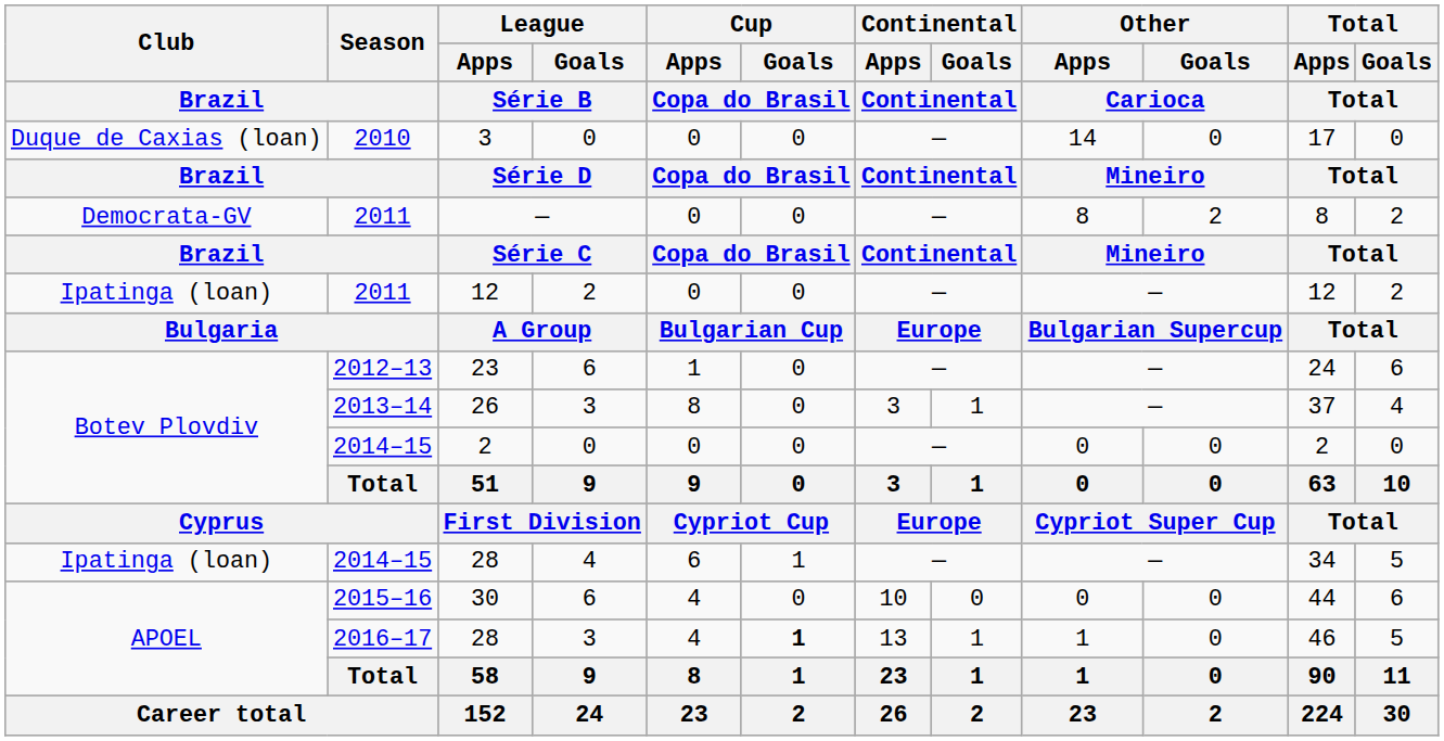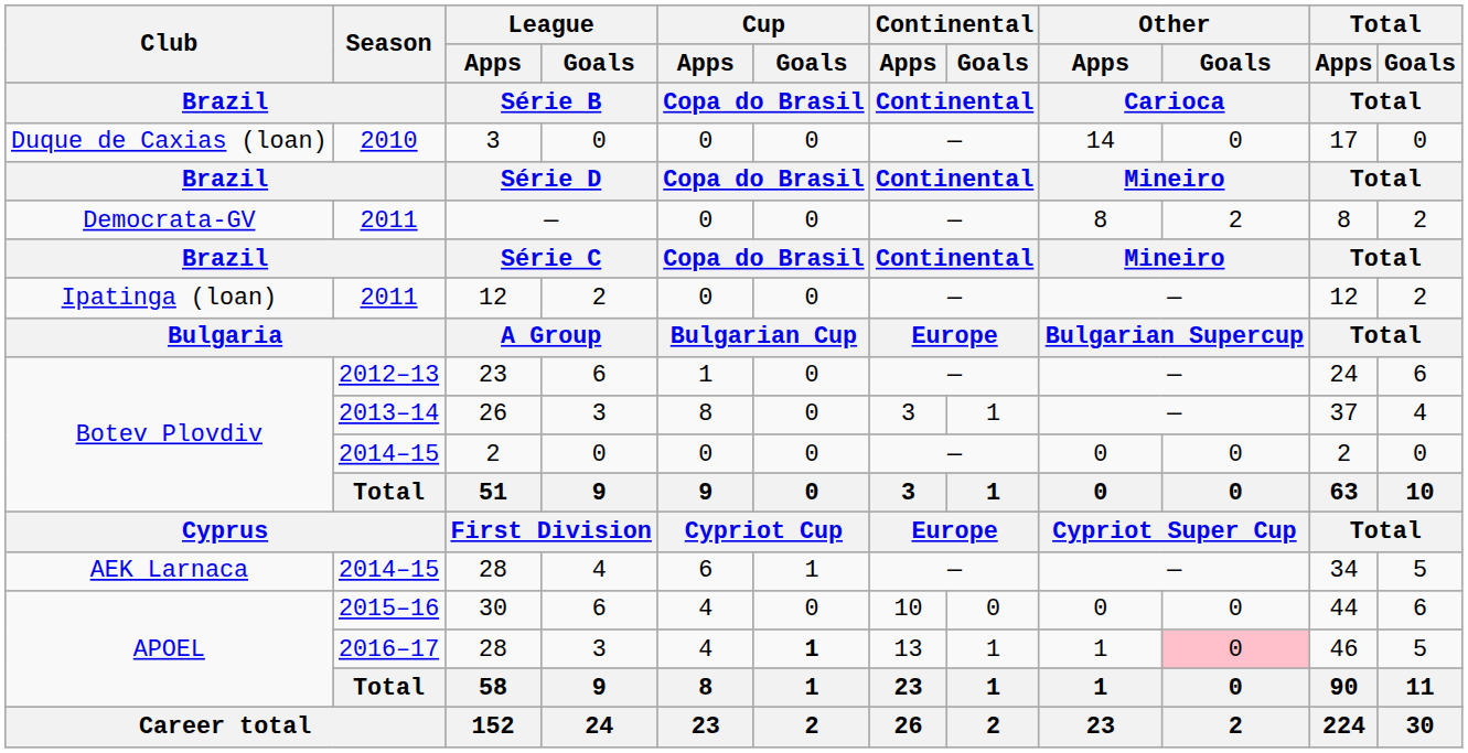2014–15 / 28 | Club / Brazil: Ipatinga (loan) -> AEK Larnaca
2016–17 / 28 | Other / Goals / Carioca: no background -> pink background
